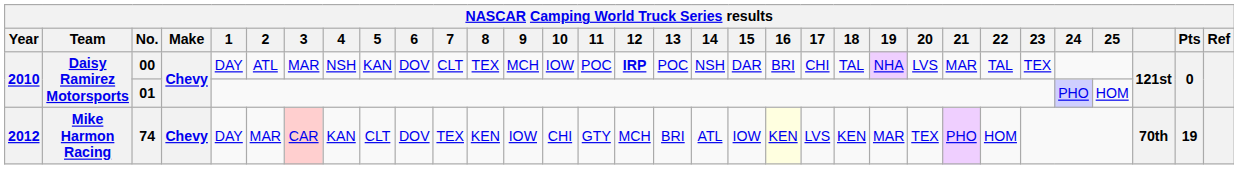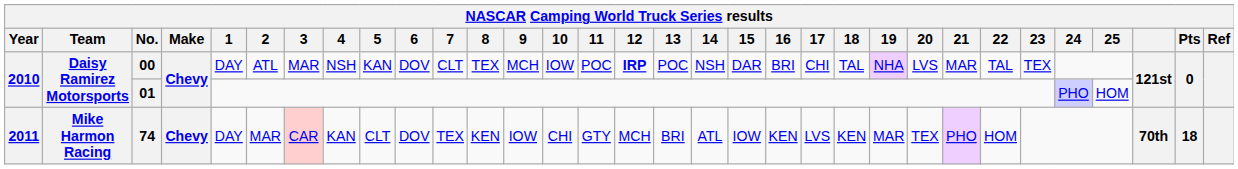74 | Year: 2012 -> 2011
74 | 16: lightyellow background -> no background
74 | Pts: 19 -> 18
